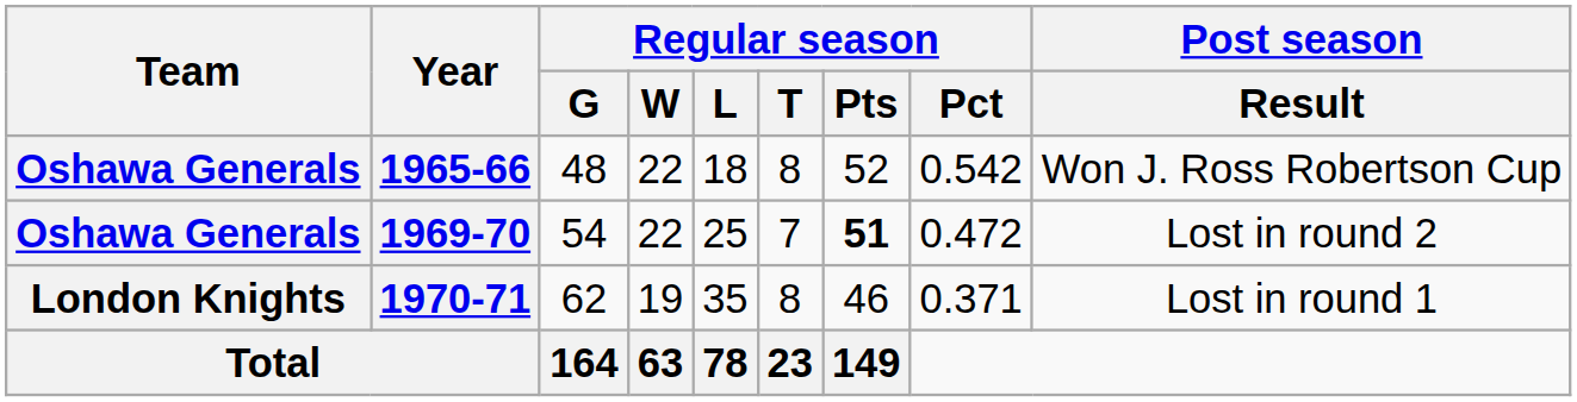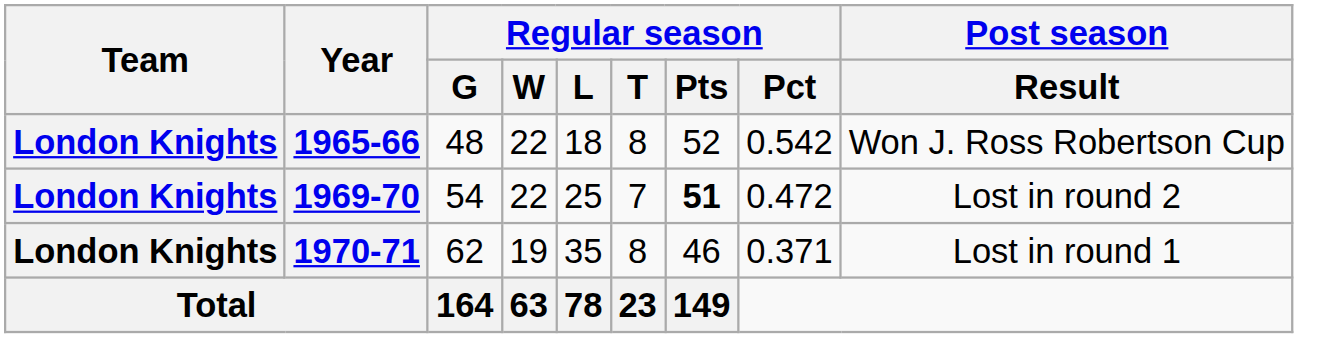1965-66 | Team: Oshawa Generals -> London Knights
1969-70 | Team: Oshawa Generals -> London Knights
